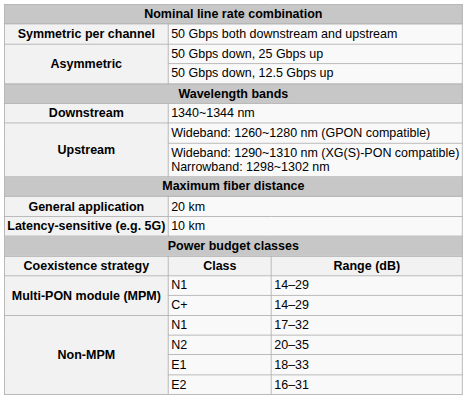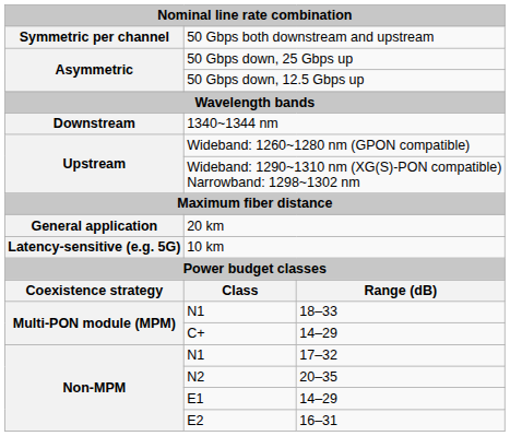Multi-PON module (MPM) / N1 | column 3: 14–29 -> 18–33
E1 | column 3: 18–33 -> 14–29
